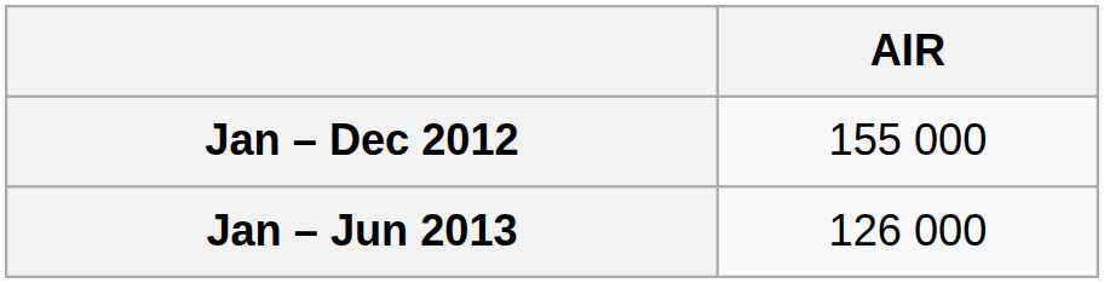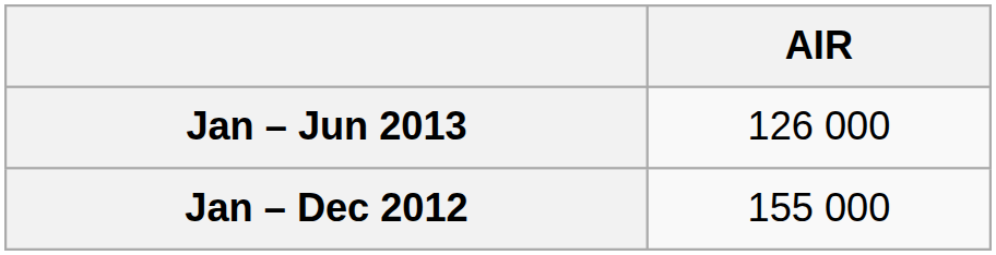rows swapped: Jan – Jun 2013 <-> Jan – Dec 2012
